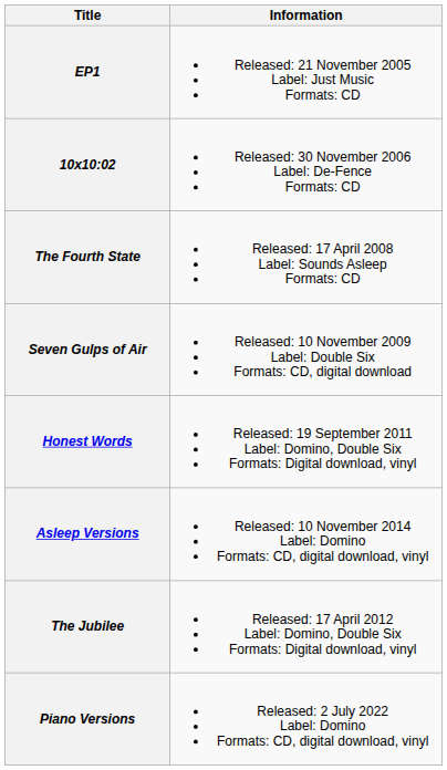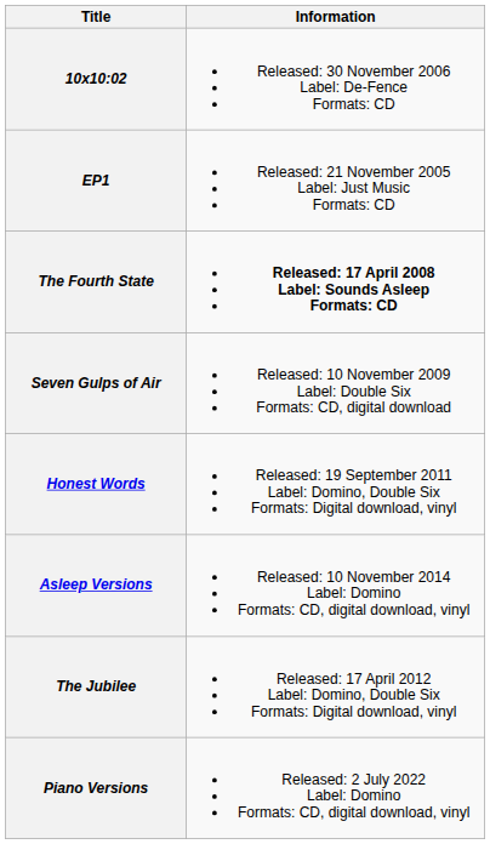rows swapped: EP1 <-> 10x10:02
The Fourth State | Information: normal -> bold
